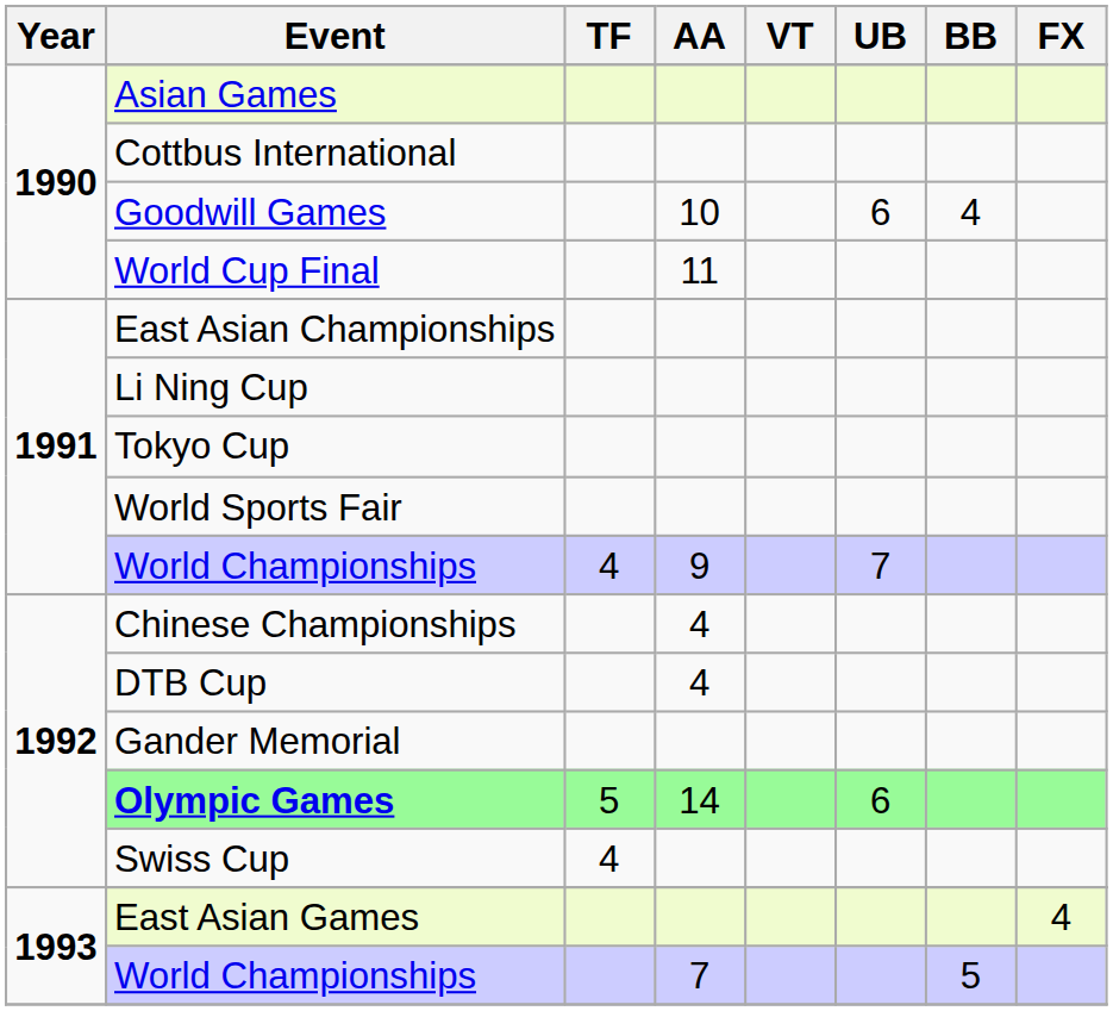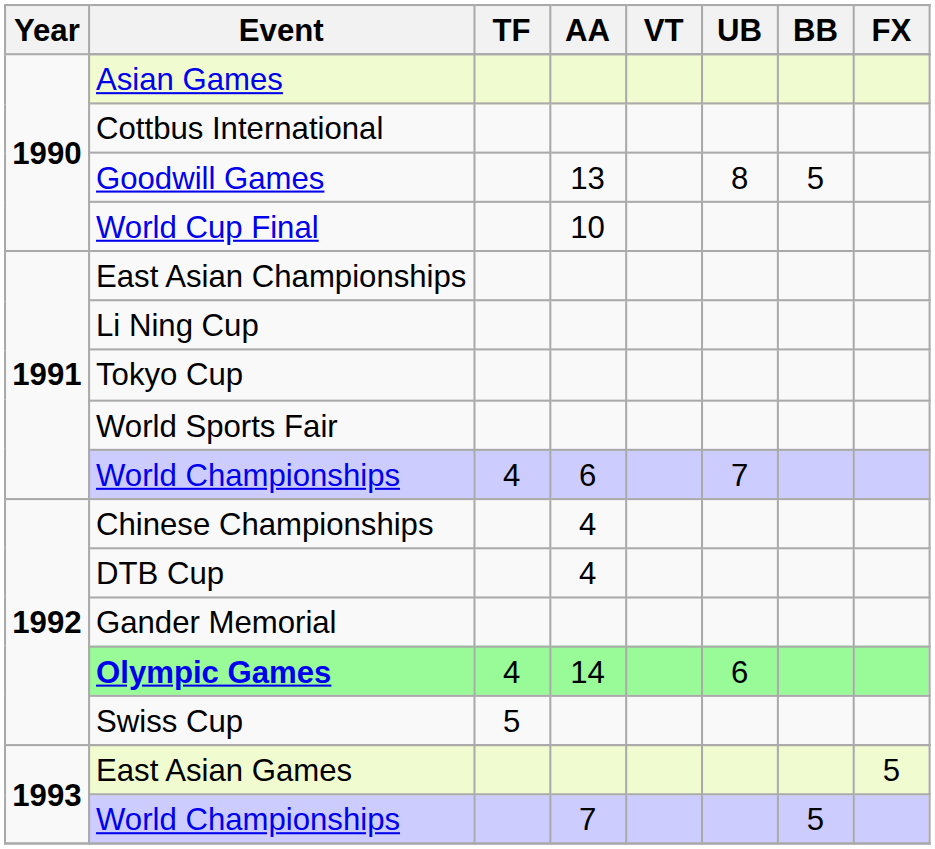Goodwill Games | AA: 10 -> 13
Goodwill Games | UB: 6 -> 8
Goodwill Games | BB: 4 -> 5
World Cup Final | AA: 11 -> 10
1991 / World Championships | AA: 9 -> 6
Olympic Games | TF: 5 -> 4
Swiss Cup | TF: 4 -> 5
East Asian Games | FX: 4 -> 5
